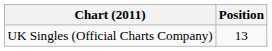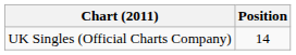UK Singles (Official Charts Company) | Position: 13 -> 14
